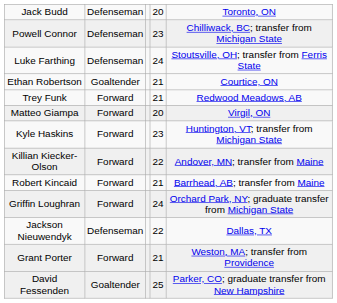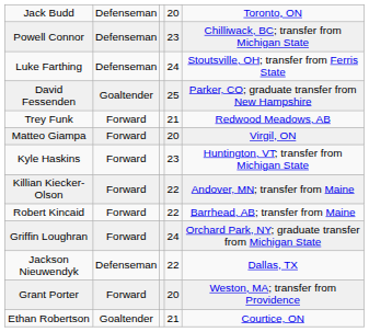rows swapped: David Fessenden <-> Ethan Robertson
Robert Kincaid | column 4: 21 -> 22
Grant Porter | column 4: 21 -> 20
